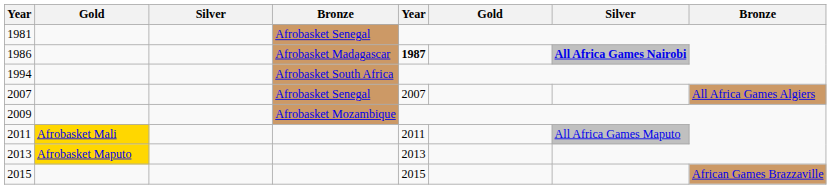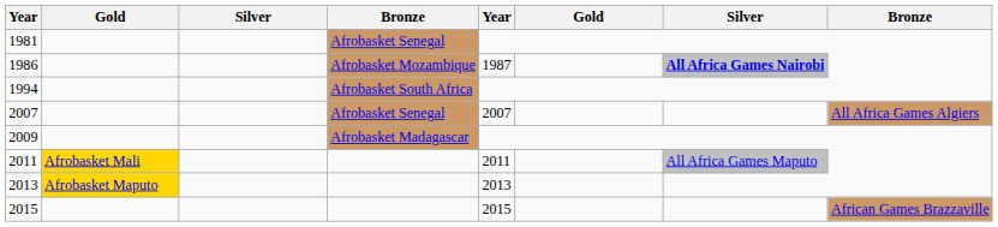1986 | column 4: Afrobasket Madagascar -> Afrobasket Mozambique
1986 | column 5: bold -> normal
2009 | column 4: Afrobasket Mozambique -> Afrobasket Madagascar
